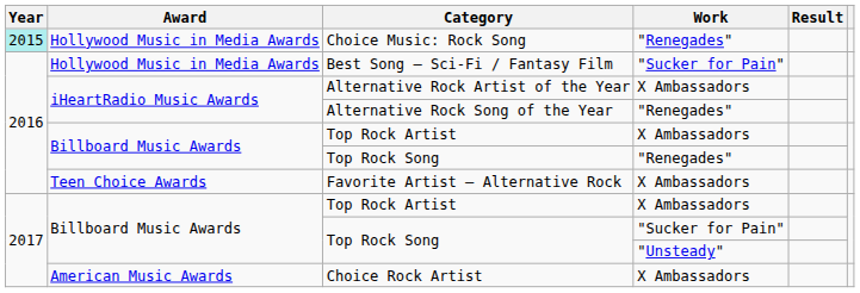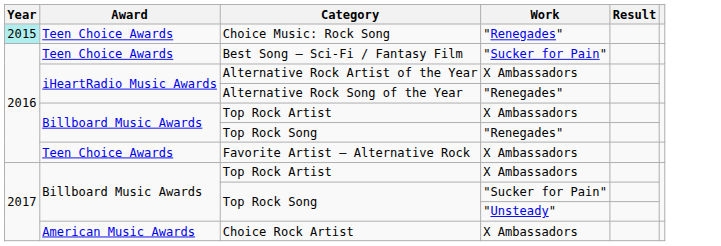Choice Music: Rock Song | Award: Hollywood Music in Media Awards -> Teen Choice Awards
Best Song – Sci-Fi / Fantasy Film | Award: Hollywood Music in Media Awards -> Teen Choice Awards
